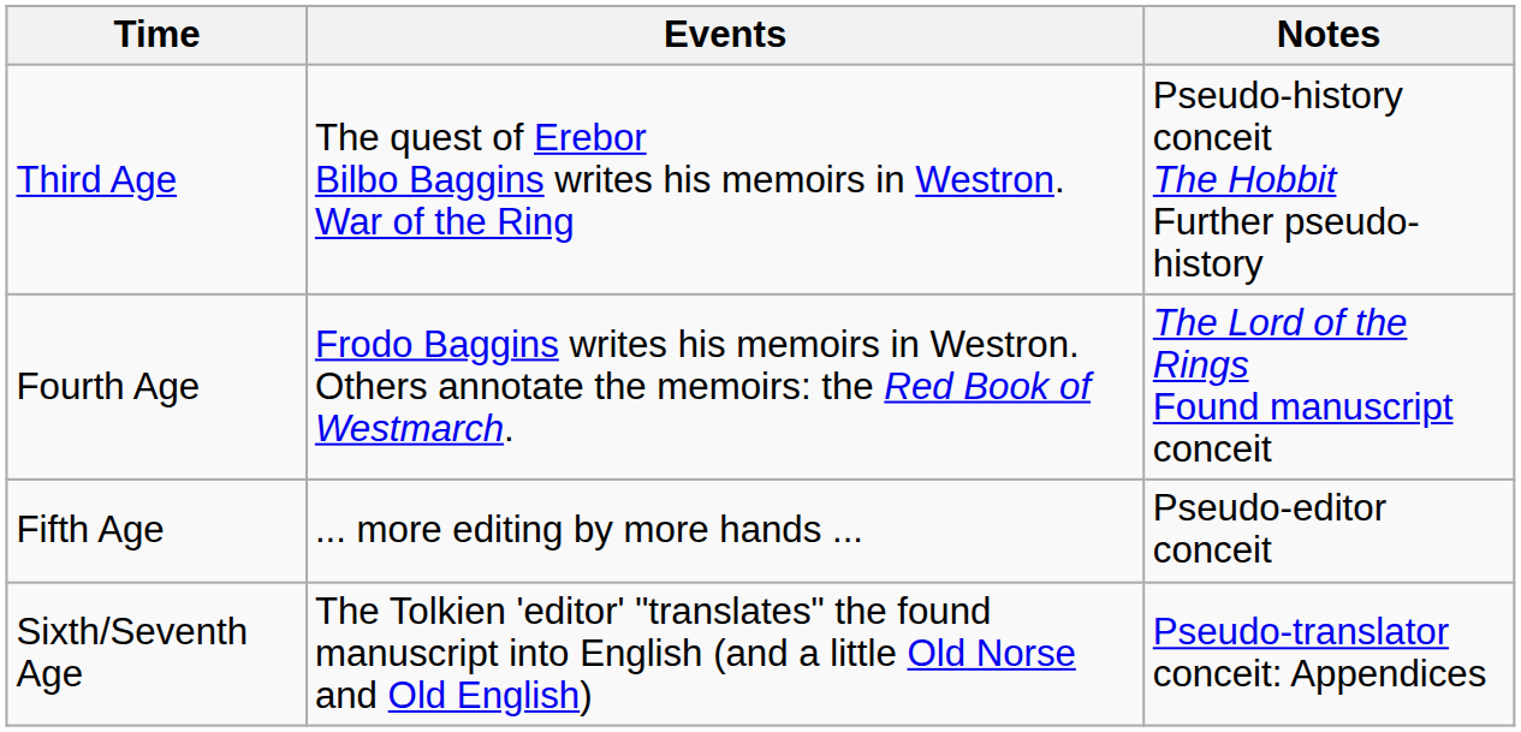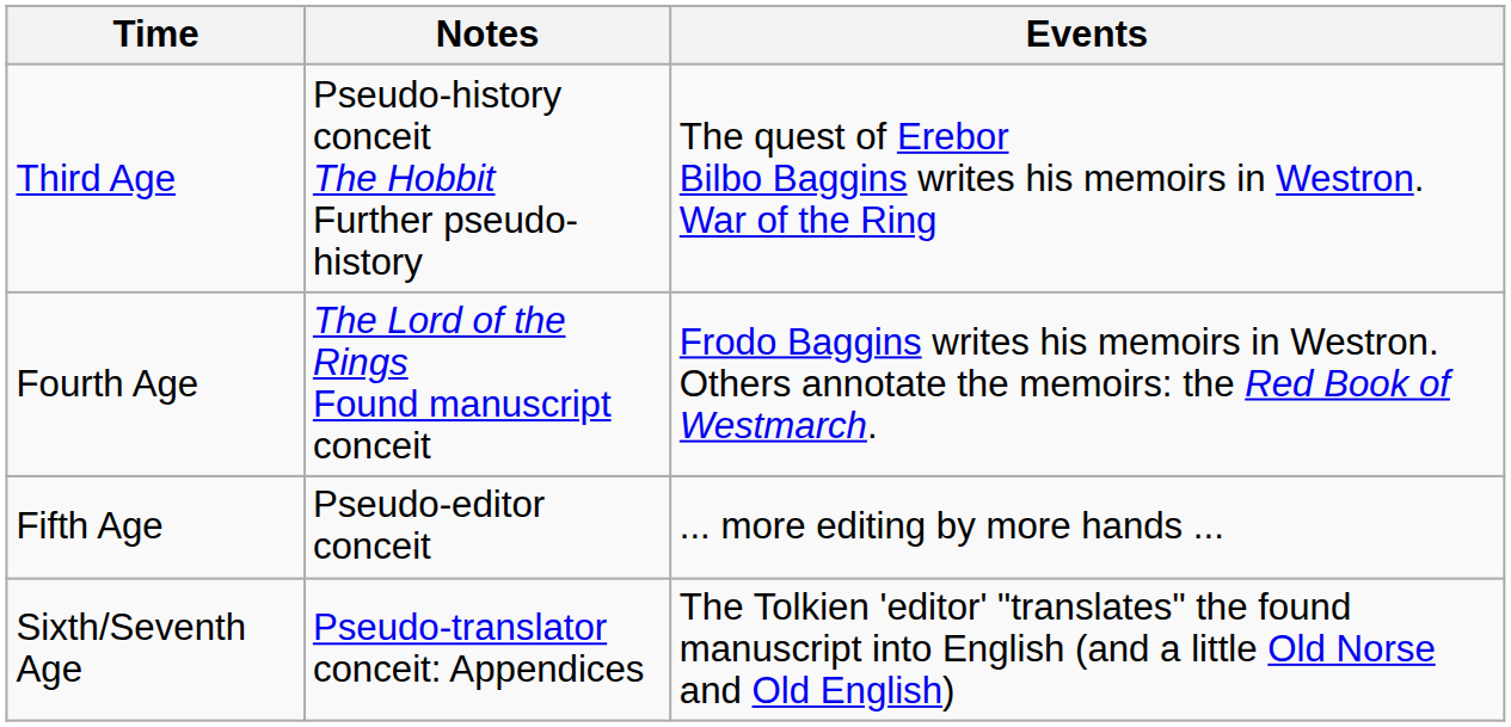columns swapped: Events <-> Notes
